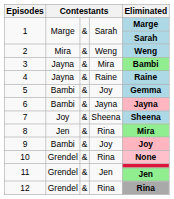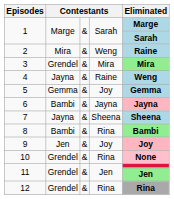2 | Eliminated: Weng -> Raine
3 | column 2: Jayna -> Grendel
3 | Eliminated: Bambi -> Mira
4 | Eliminated: Raine -> Weng
5 | column 2: Bambi -> Gemma
7 | column 2: Joy -> Jayna
8 | column 2: Jen -> Bambi
8 | Eliminated: Mira -> Bambi
9 | column 2: Bambi -> Jen
